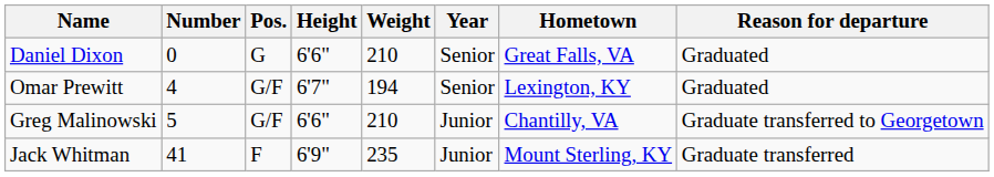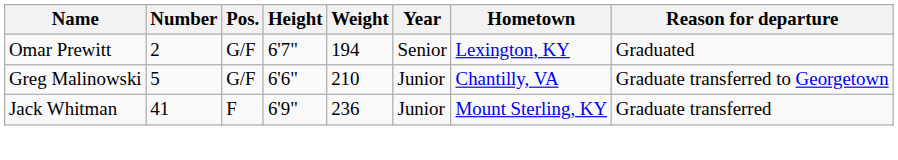- row: Daniel Dixon | 0 | G | 6'6" | 210 | Senior | Great Falls, VA | Graduated
Omar Prewitt | Number: 4 -> 2
Jack Whitman | Weight: 235 -> 236
